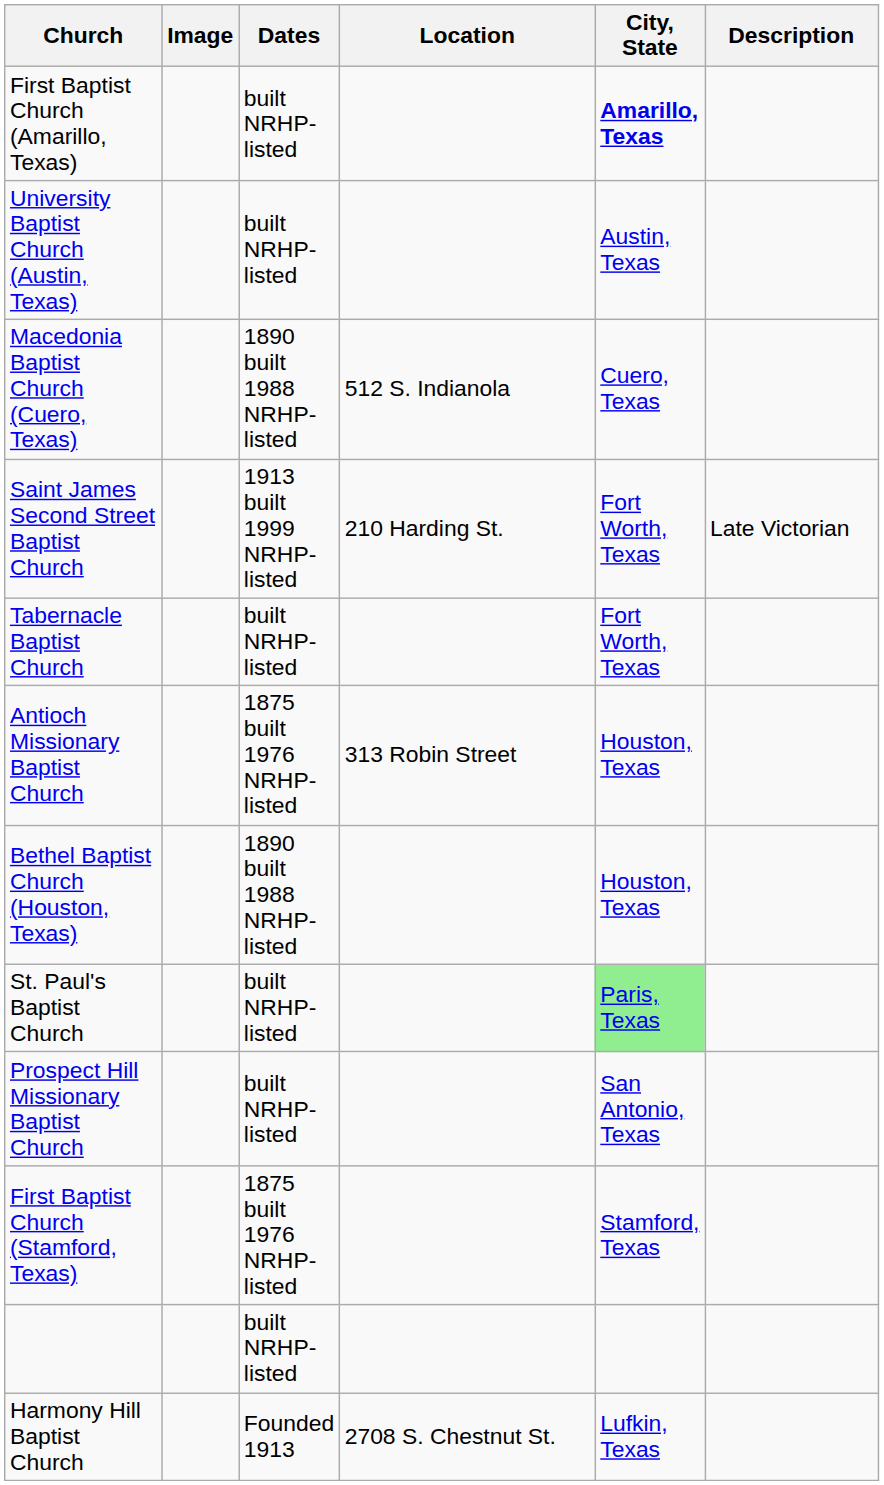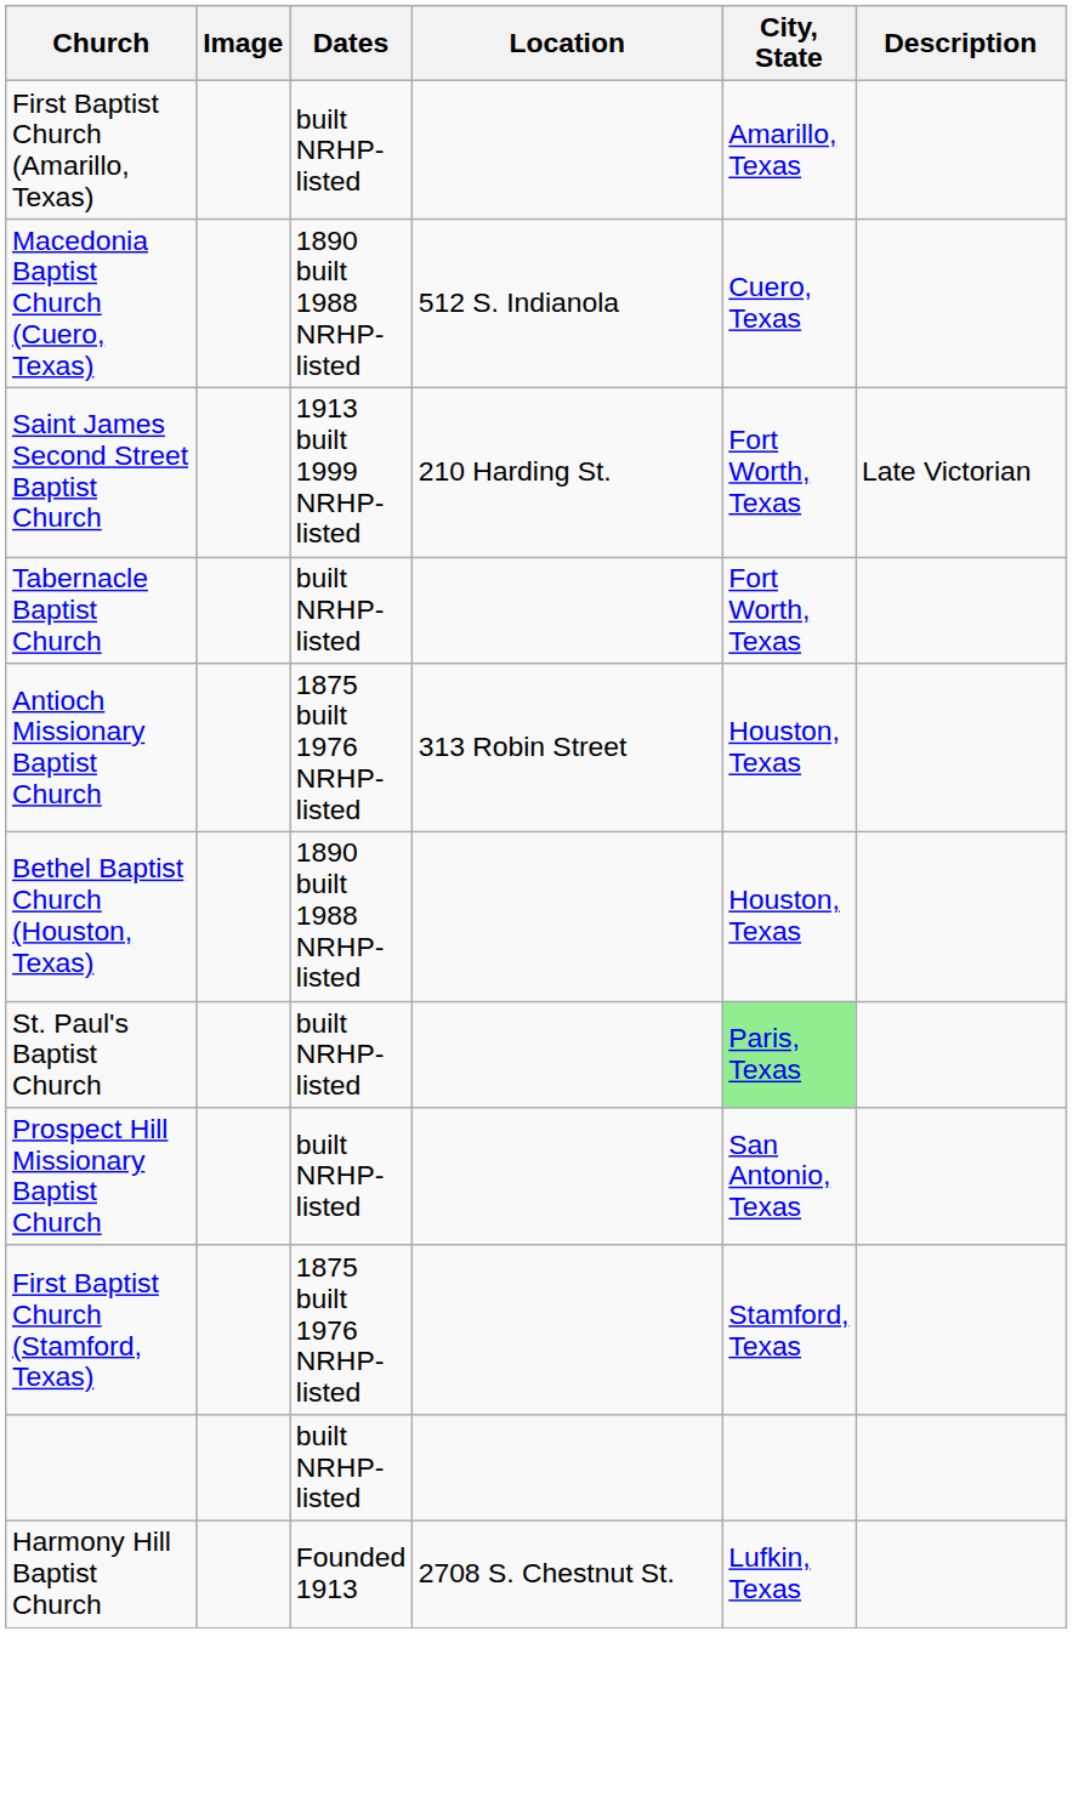First Baptist Church (Amarillo, Texas) | City, State: bold -> normal
- row: University Baptist Church (Austin, Texas) | built NRHP-listed | Austin, Texas
